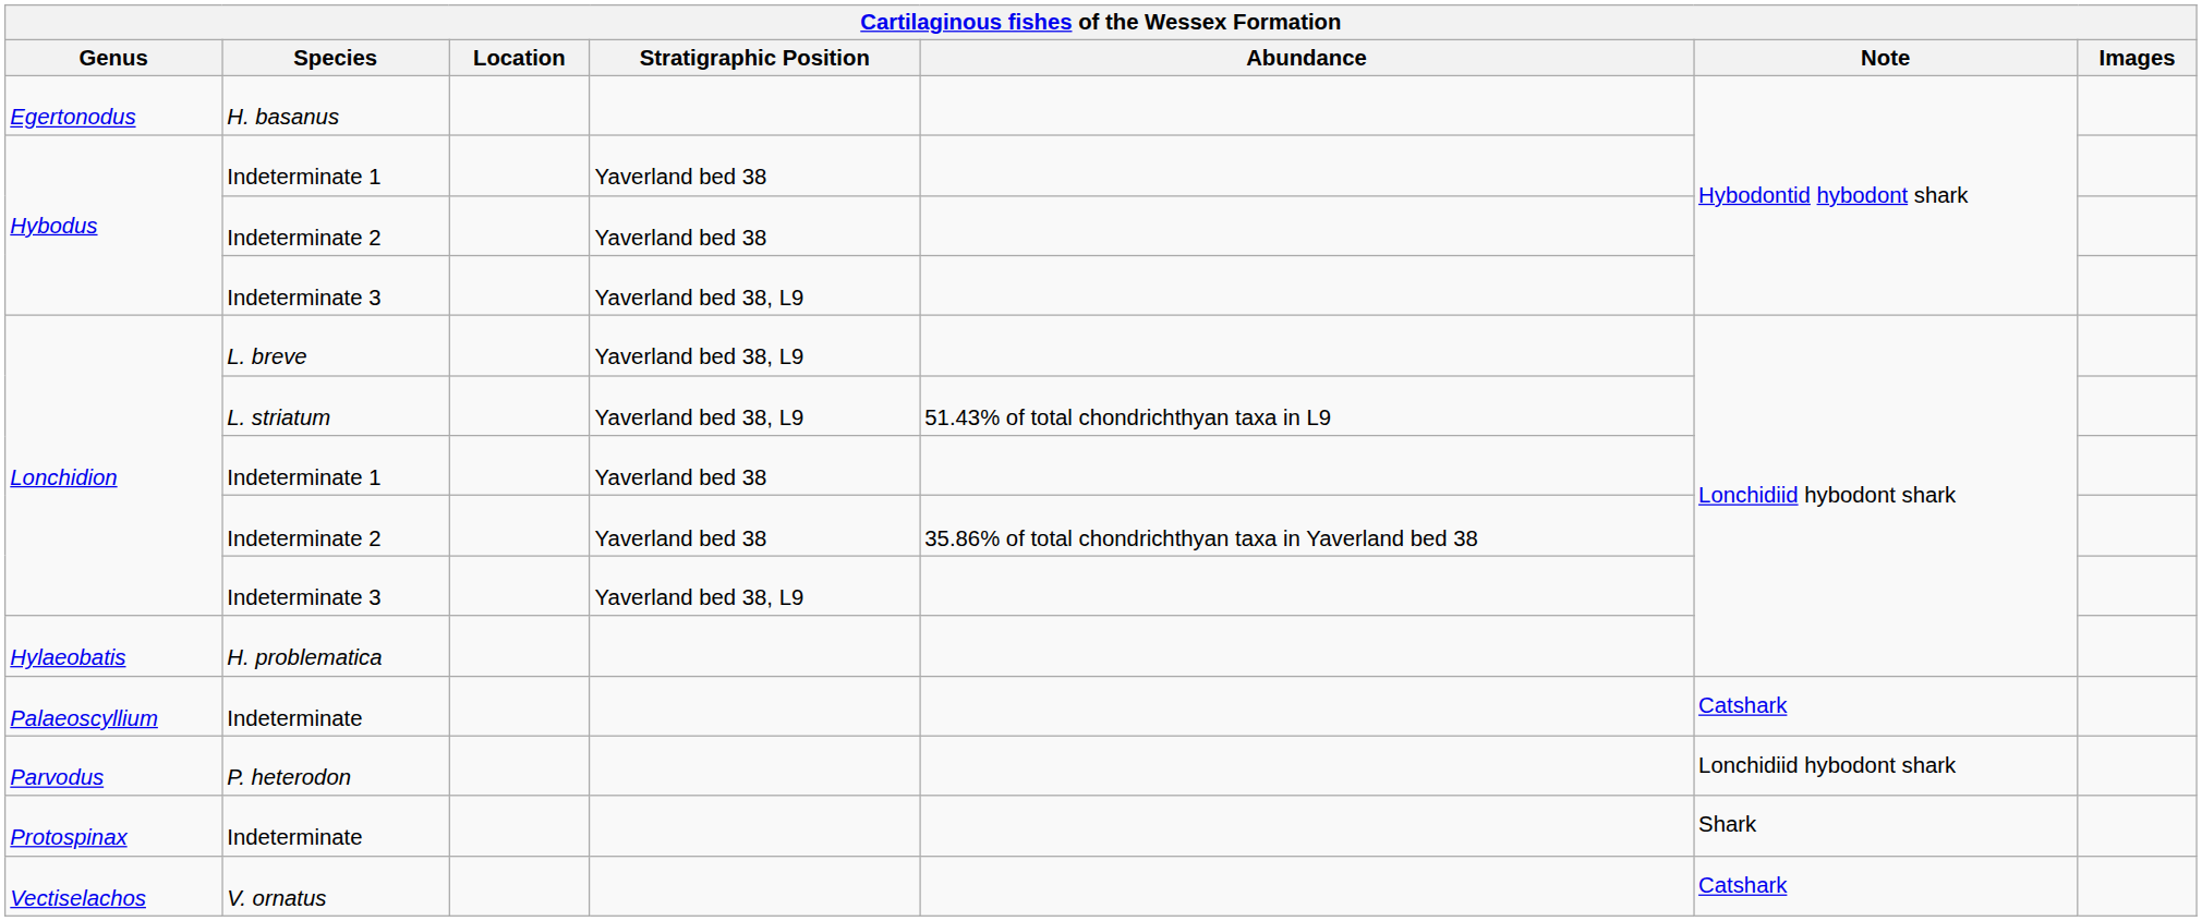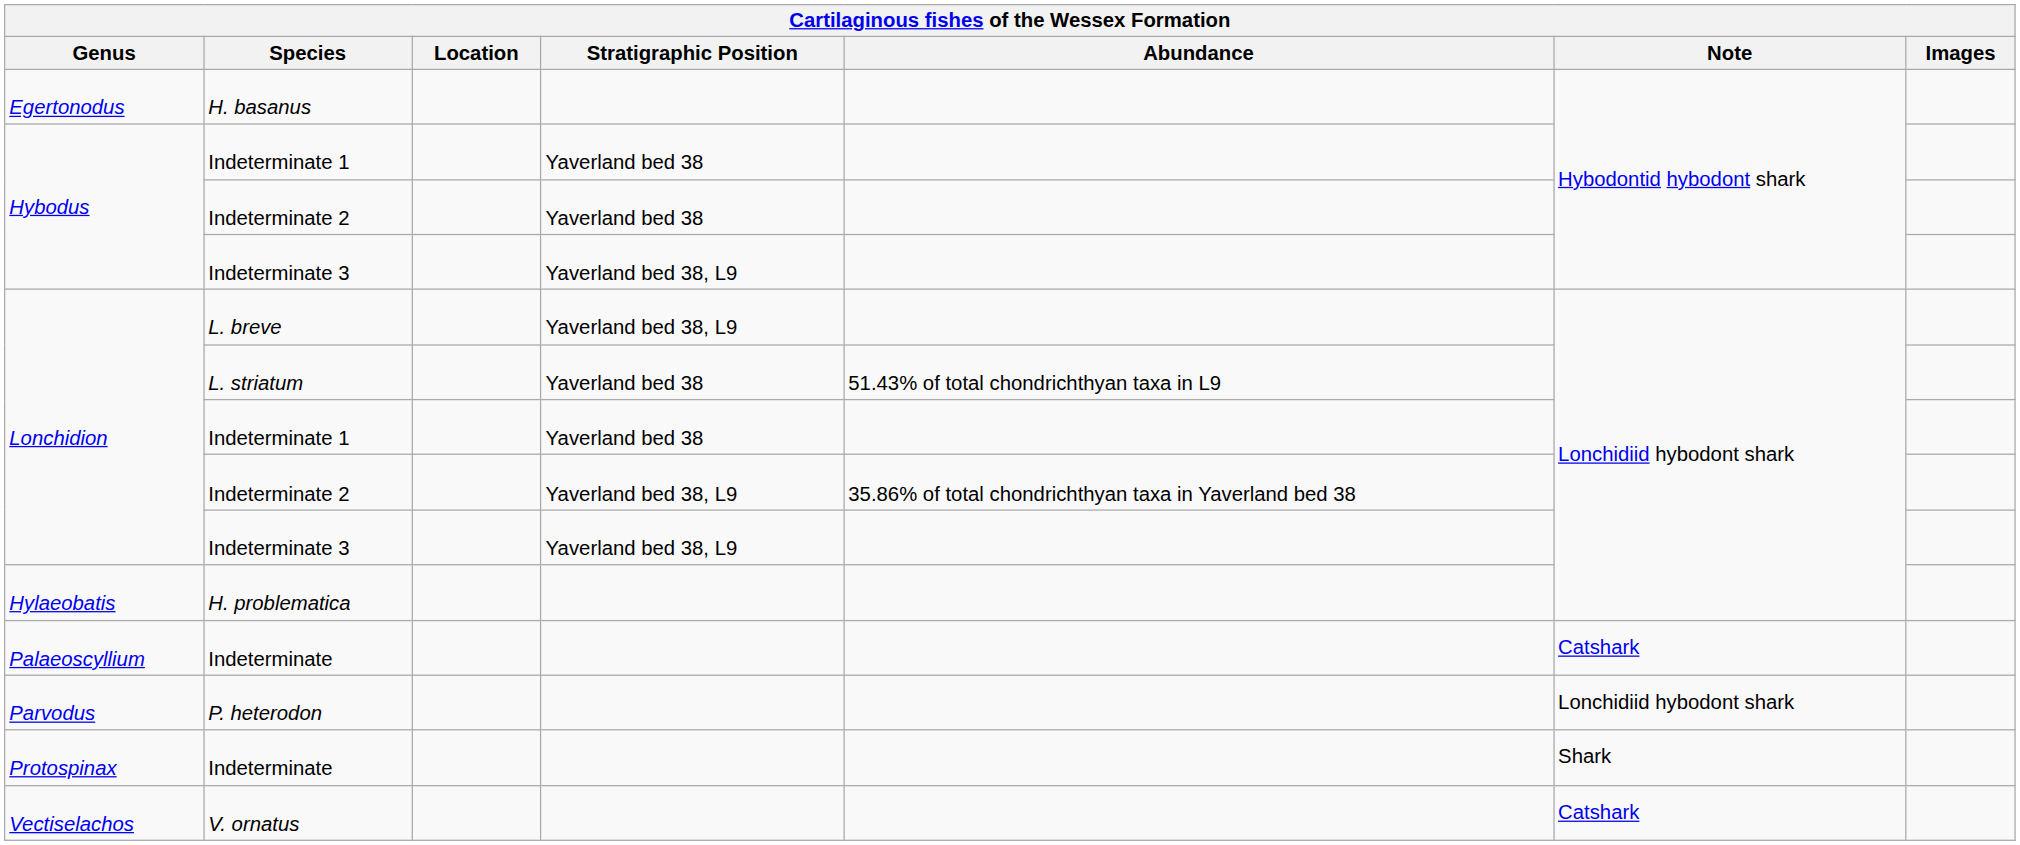L. striatum | Stratigraphic Position: Yaverland bed 38, L9 -> Yaverland bed 38
Lonchidion / Indeterminate 2 | Stratigraphic Position: Yaverland bed 38 -> Yaverland bed 38, L9
